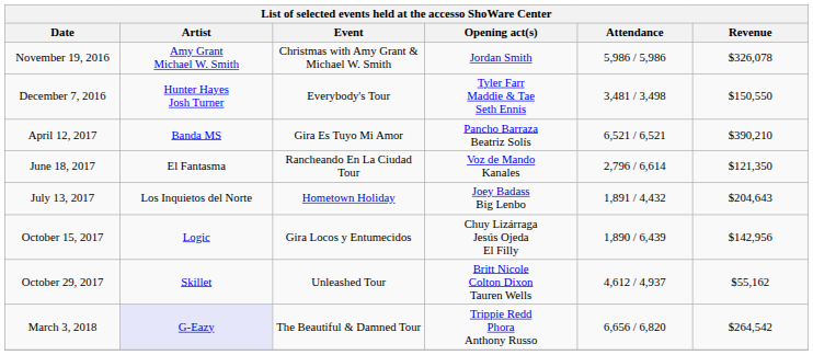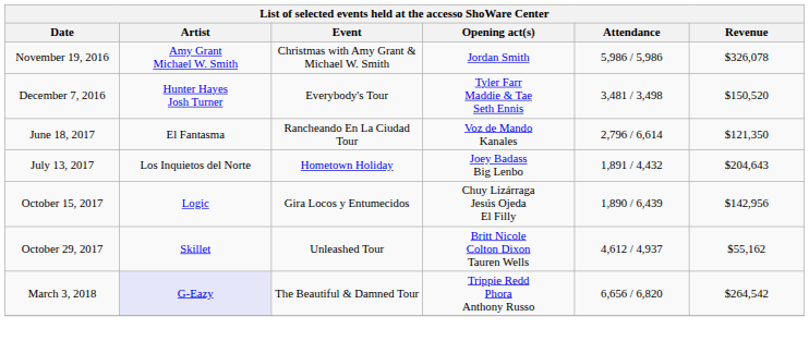December 7, 2016 | Revenue: $150,550 -> $150,520
- row: April 12, 2017 | Banda MS | Gira Es Tuyo Mi Amor | Pancho Barraza Beatriz Solís | 6,521 / 6,521 | $390,210
